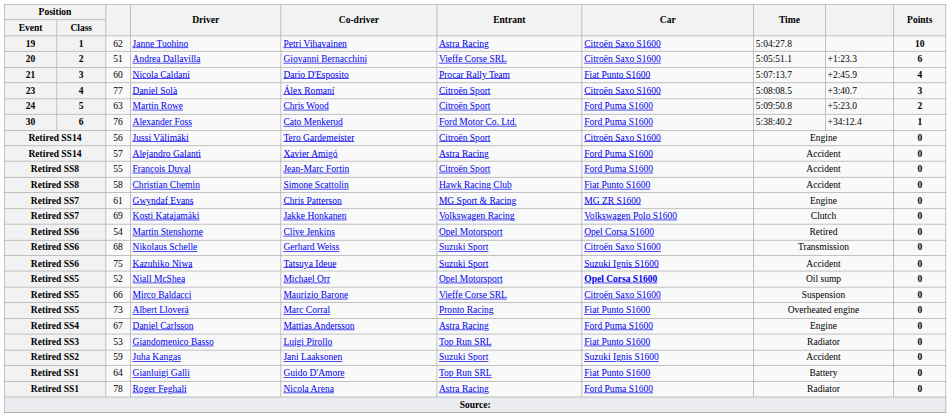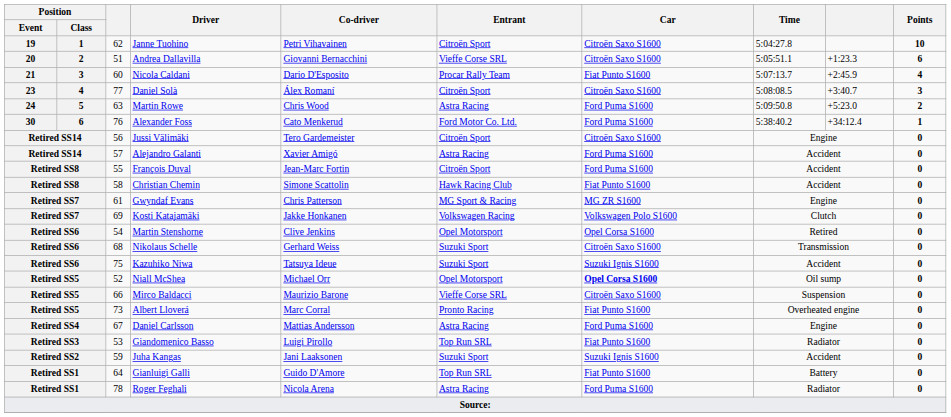Janne Tuohino | Entrant: Astra Racing -> Citroën Sport
Martin Rowe | Entrant: Citroën Sport -> Astra Racing
